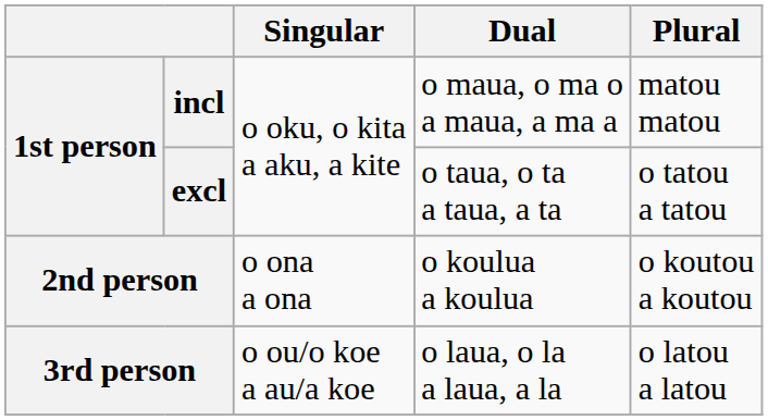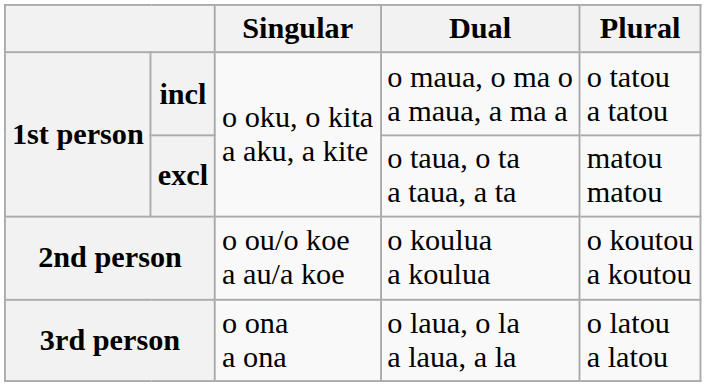incl | Plural: matou matou -> o tatou a tatou
excl | Plural: o tatou a tatou -> matou matou
2nd person | Singular: o ona a ona -> o ou/o koe a au/a koe
3rd person | Singular: o ou/o koe a au/a koe -> o ona a ona
